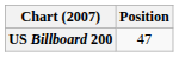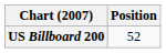US Billboard 200 | Position: 47 -> 52
